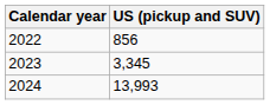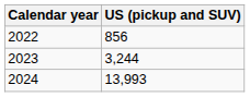2023 | US (pickup and SUV): 3,345 -> 3,244
